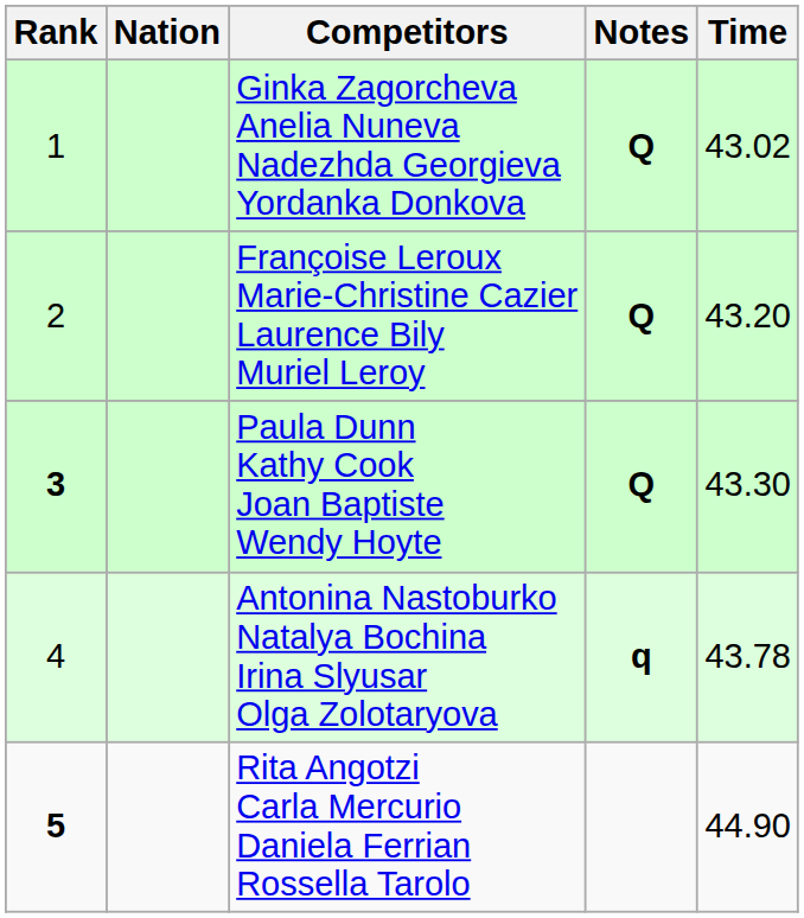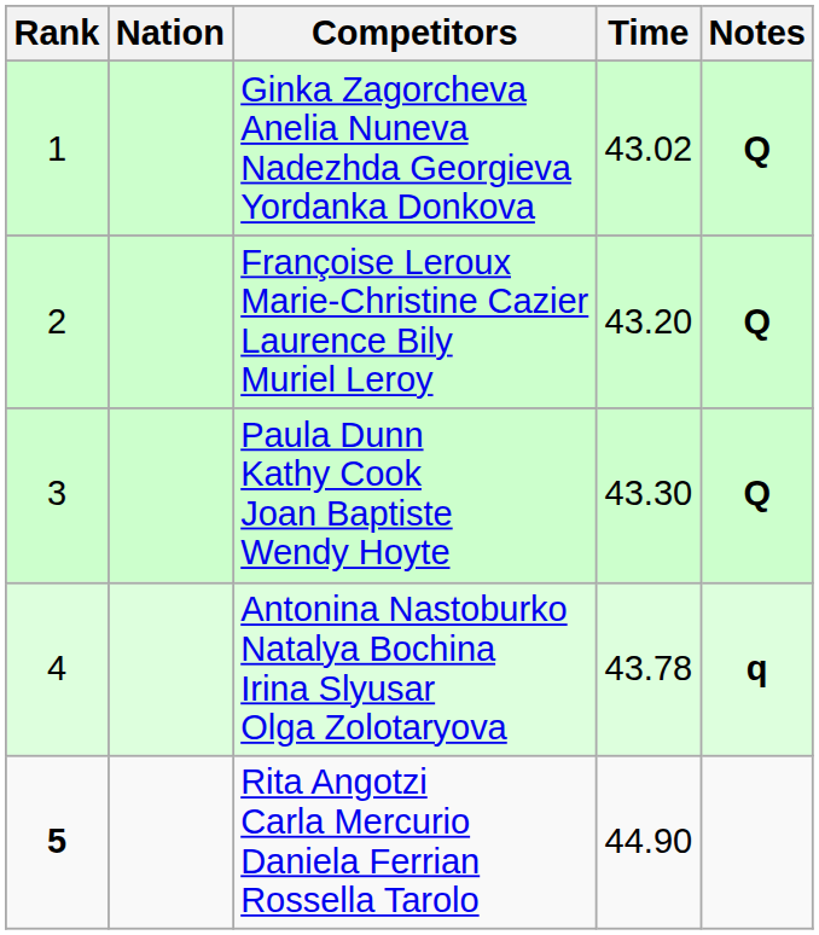columns swapped: Time <-> Notes
Paula Dunn Kathy Cook Joan Baptiste Wendy Hoyte | Rank: bold -> normal
